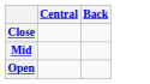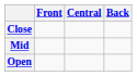+ column: Front
